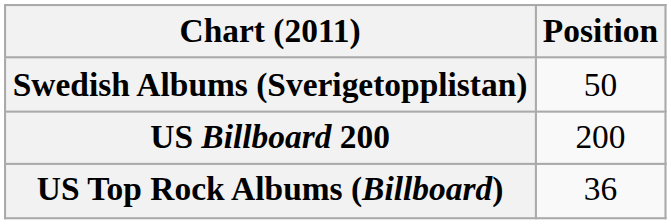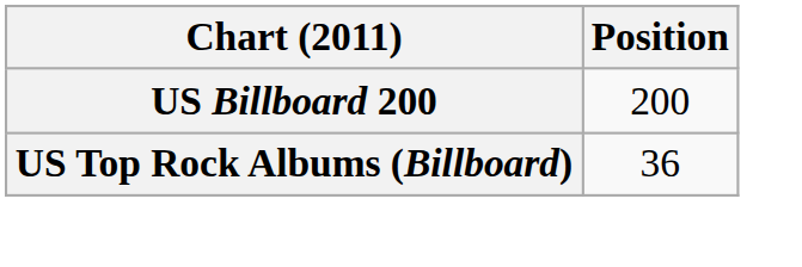- row: Swedish Albums (Sverigetopplistan) | 50
